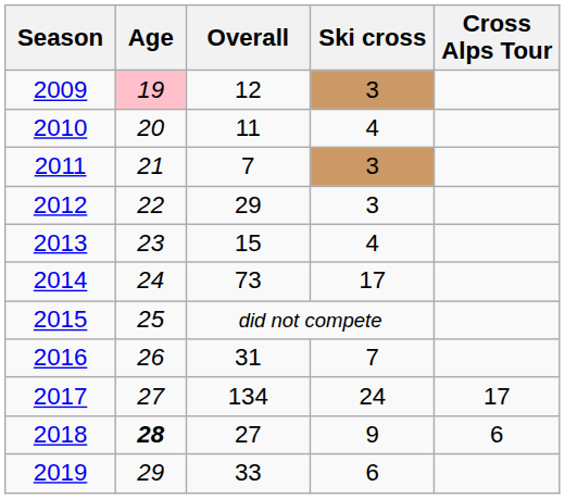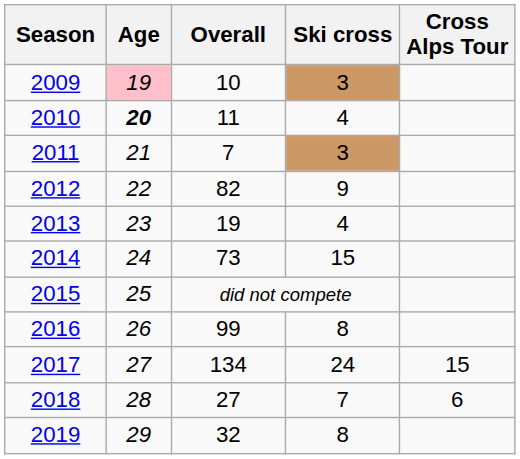2009 | Overall: 12 -> 10
2010 | Age: normal -> bold
2012 | Overall: 29 -> 82
2012 | Ski cross: 3 -> 9
2013 | Overall: 15 -> 19
2014 | Ski cross: 17 -> 15
2016 | Overall: 31 -> 99
2016 | Ski cross: 7 -> 8
2017 | Cross Alps Tour: 17 -> 15
2018 | Age: bold -> normal
2018 | Ski cross: 9 -> 7
2019 | Overall: 33 -> 32
2019 | Ski cross: 6 -> 8
